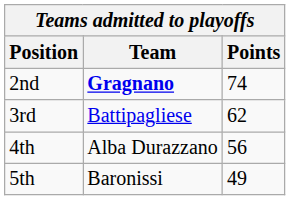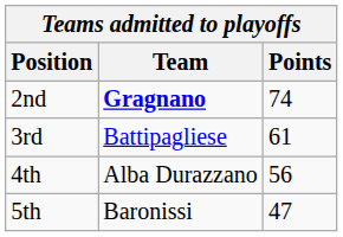3rd | Points: 62 -> 61
5th | Points: 49 -> 47
